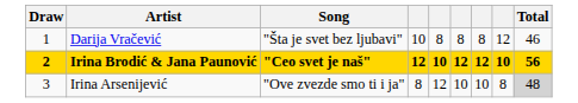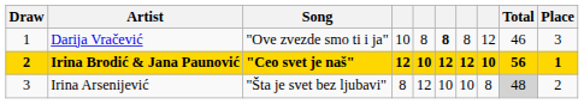+ column: Place | 3 | 1 | 2
Darija Vračević | Song: "Šta je svet bez ljubavi" -> "Ove zvezde smo ti i ja"
Darija Vračević | column 6: normal -> bold
Irina Arsenijević | Song: "Ove zvezde smo ti i ja" -> "Šta je svet bez ljubavi"
